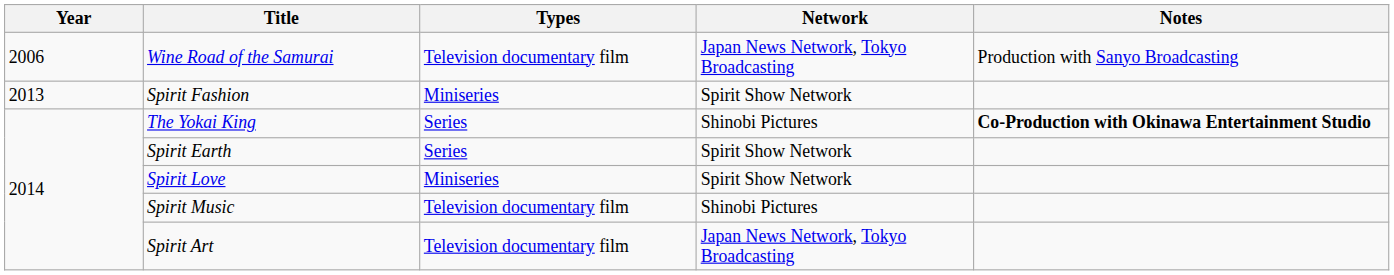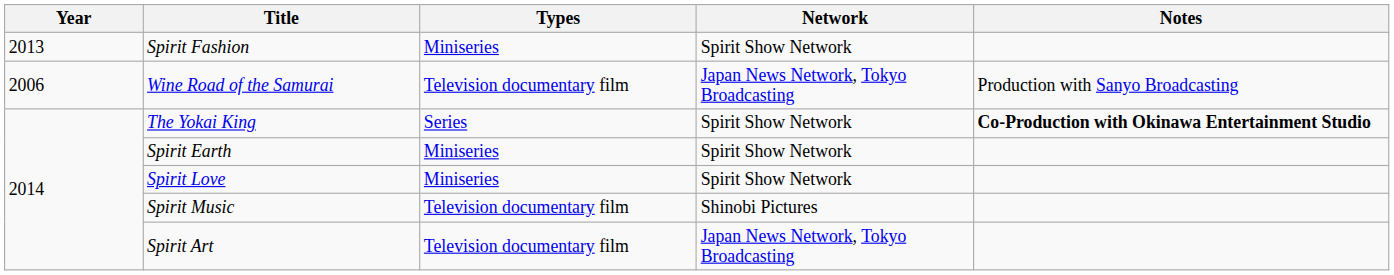rows swapped: Wine Road of the Samurai <-> Spirit Fashion
The Yokai King | Network: Shinobi Pictures -> Spirit Show Network
Spirit Earth | Types: Series -> Miniseries
